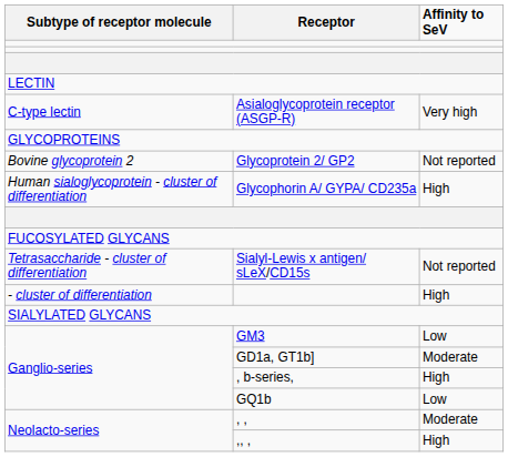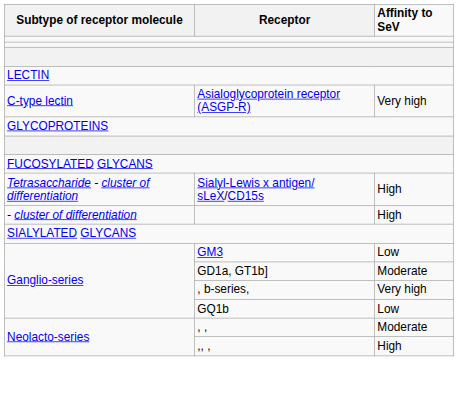- row: Bovine glycoprotein 2 | Glycoprotein 2/ GP2 | Not reported
- row: Human sialoglycoprotein - cluster of differentiation | Glycophorin A/ GYPA/ CD235a | High
Sialyl-Lewis x antigen/ sLeX/CD15s | Affinity to SeV: Not reported -> High
, b-series, | Affinity to SeV: High -> Very high
